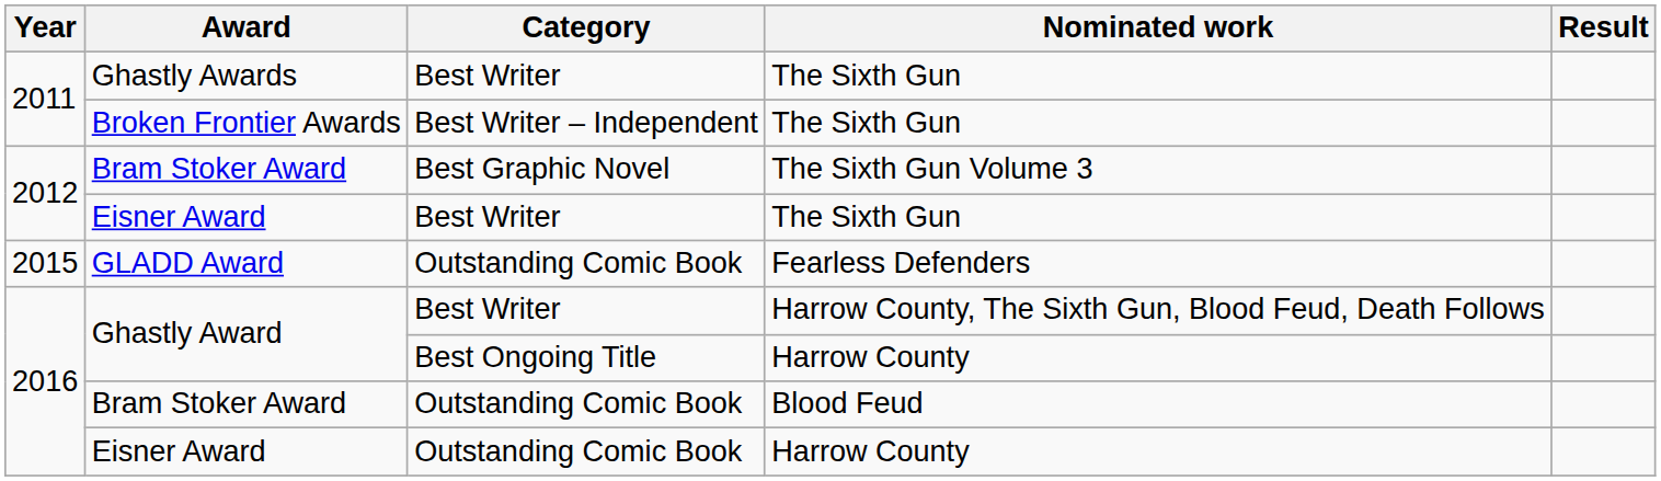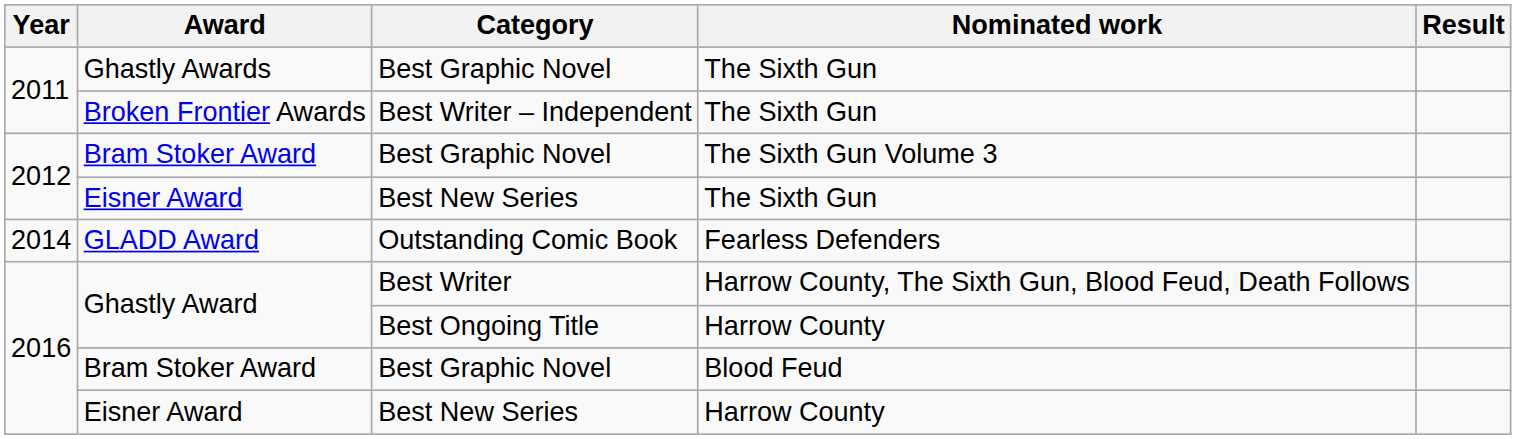Ghastly Awards | Category: Best Writer -> Best Graphic Novel
Eisner Award / The Sixth Gun | Category: Best Writer -> Best New Series
GLADD Award | Year: 2015 -> 2014
Bram Stoker Award / Blood Feud | Category: Outstanding Comic Book -> Best Graphic Novel
Eisner Award / Harrow County | Category: Outstanding Comic Book -> Best New Series
